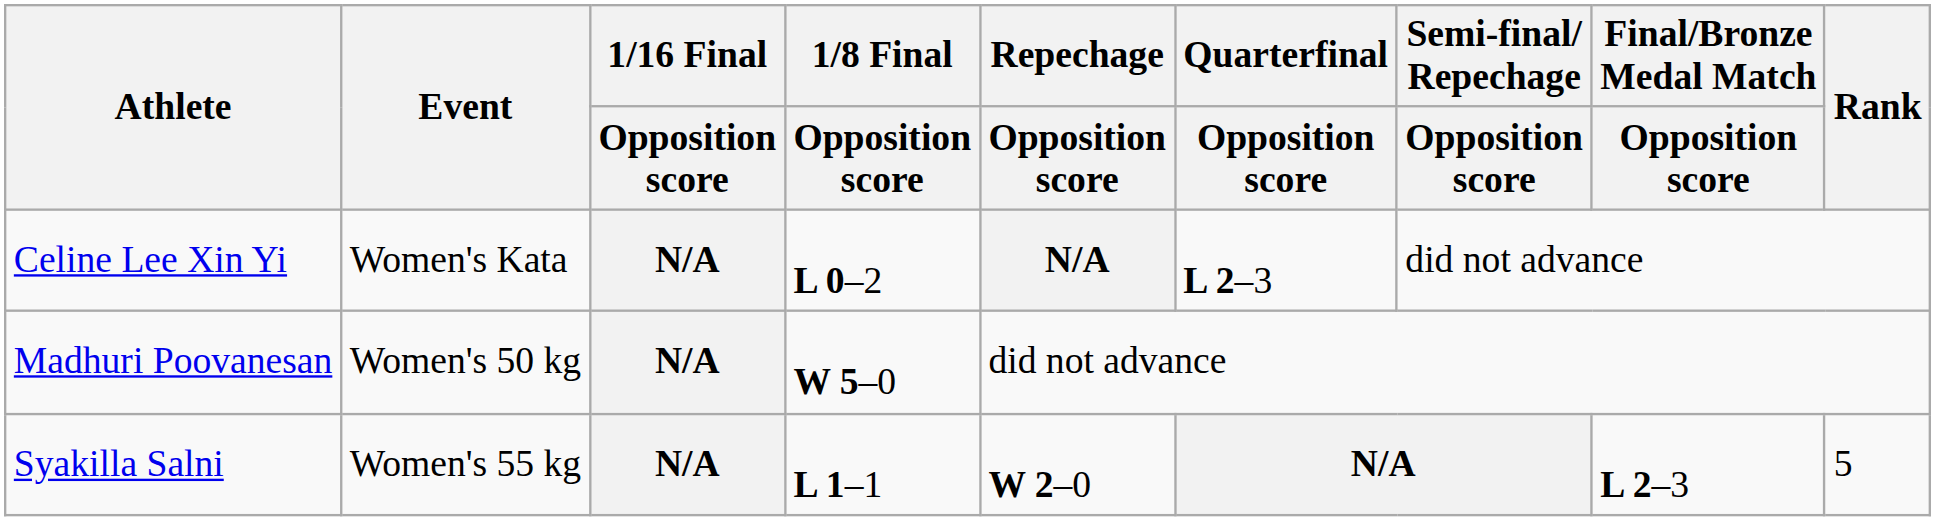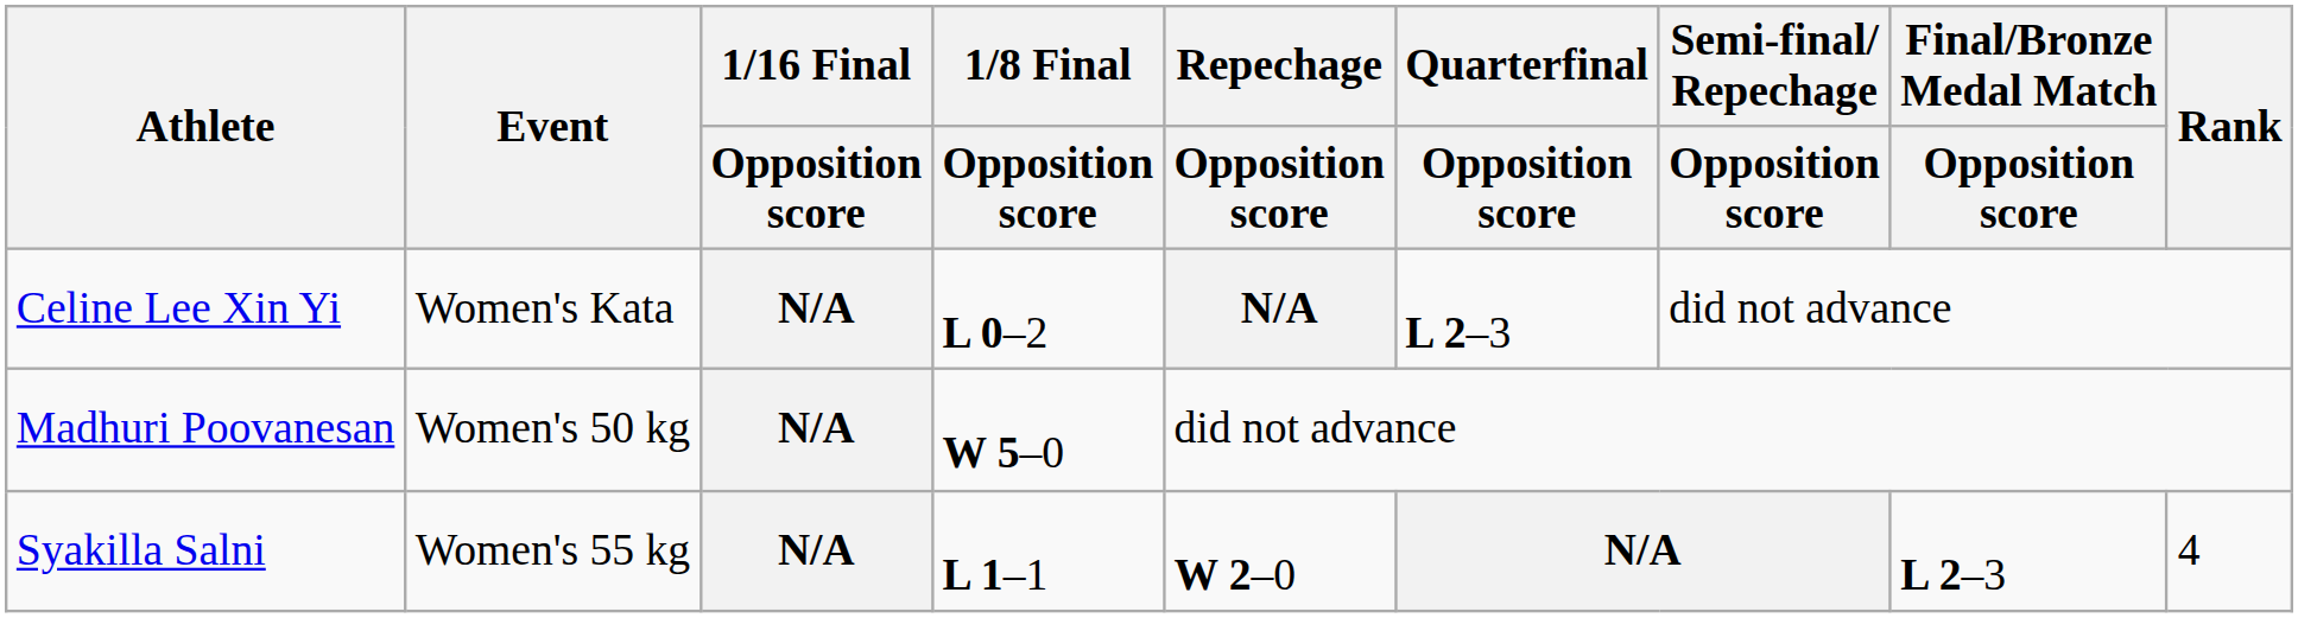Syakilla Salni | Rank: 5 -> 4
